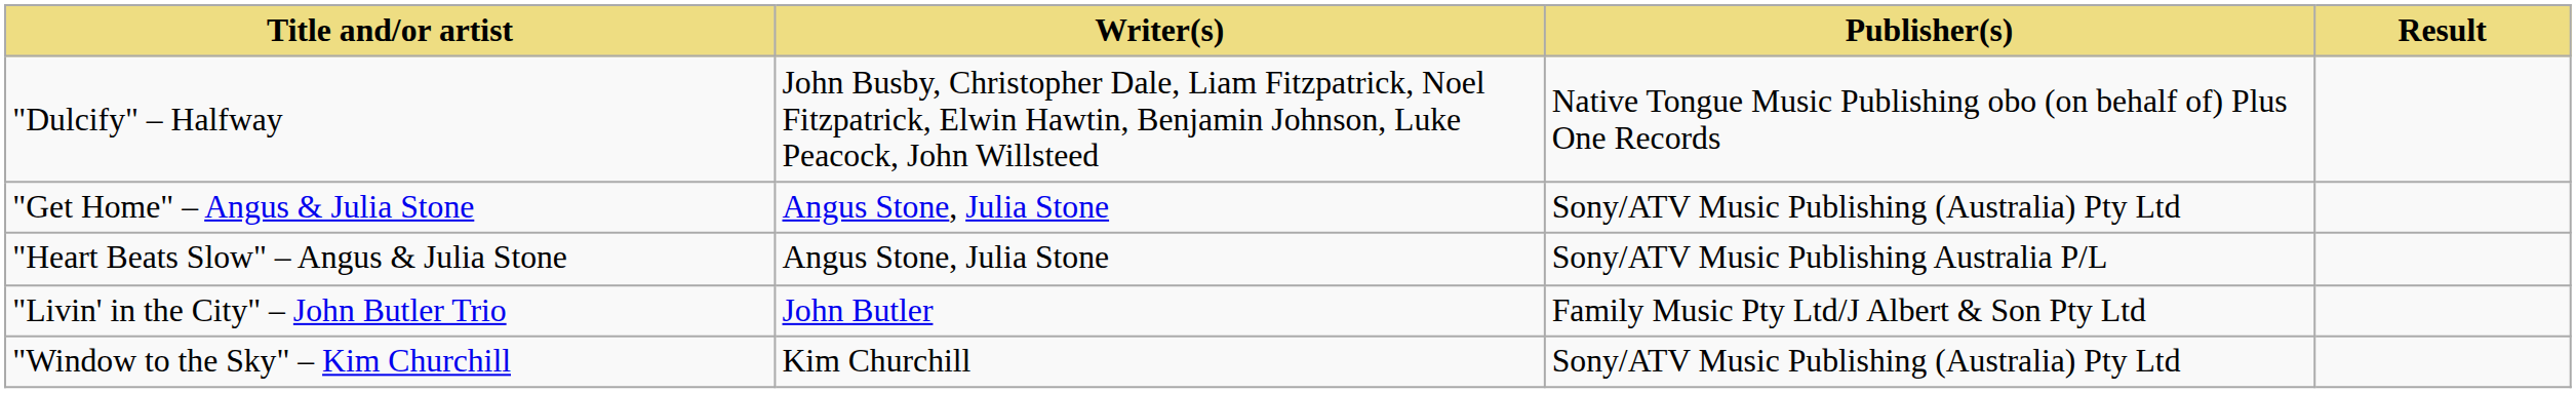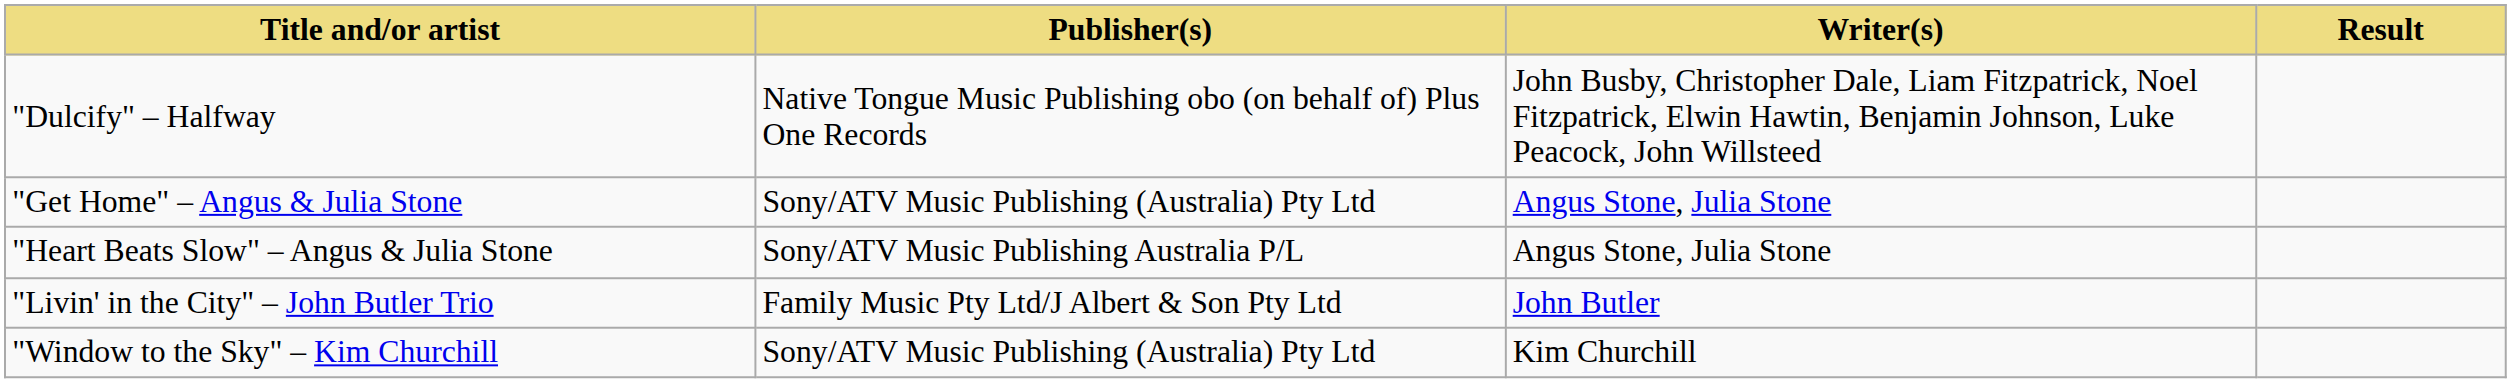columns swapped: Writer(s) <-> Publisher(s)
